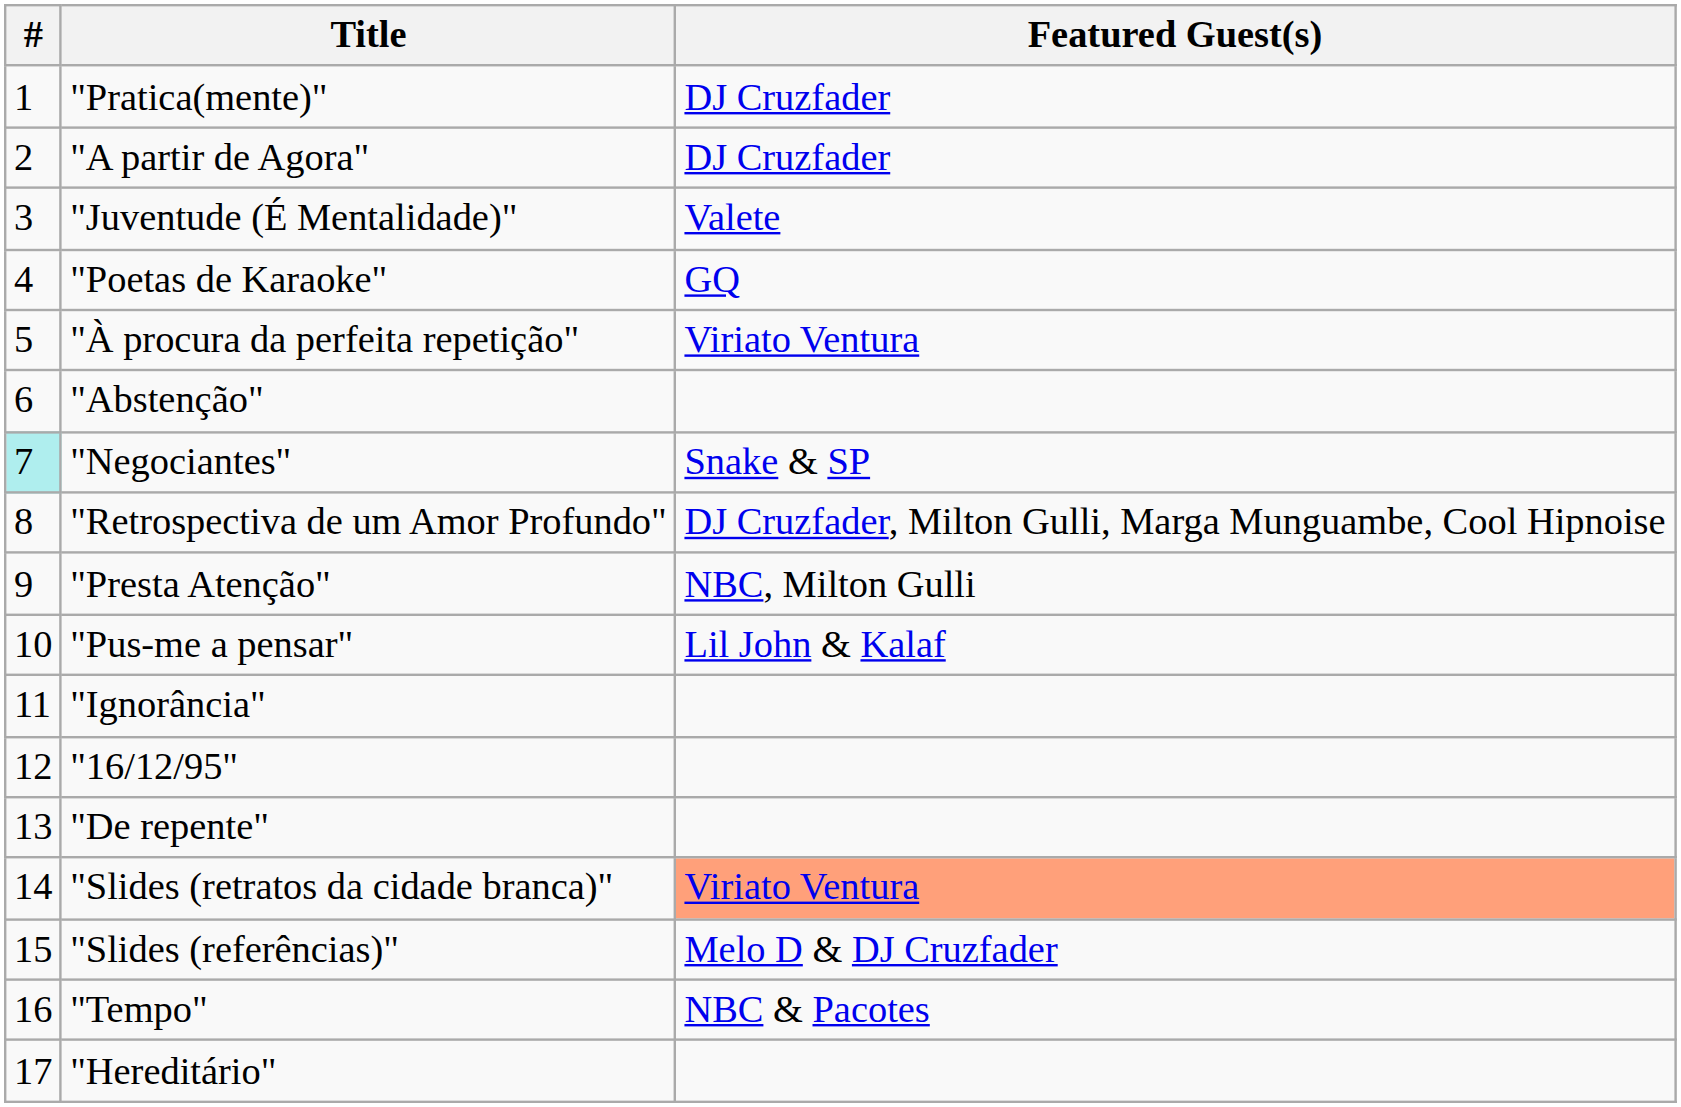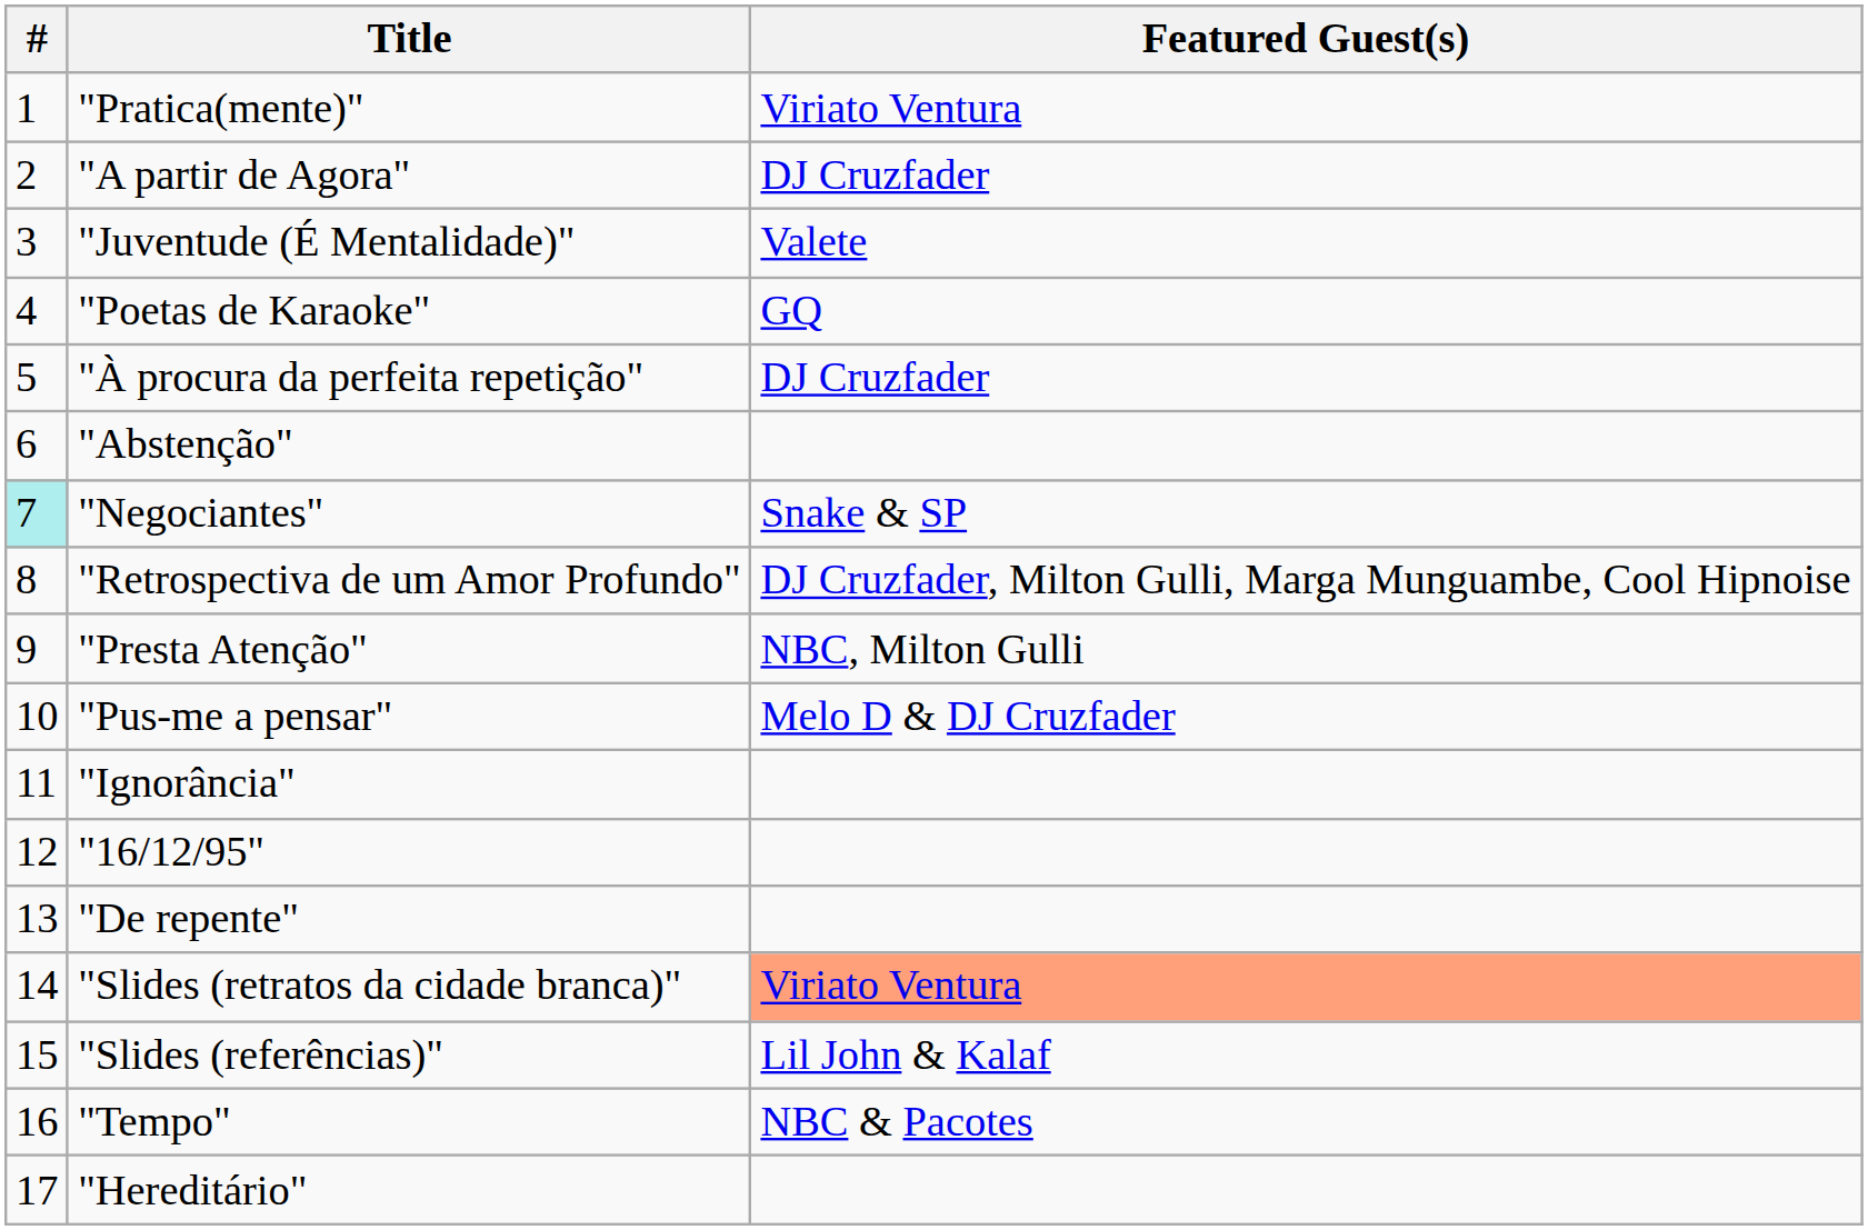"Pratica(mente)" | Featured Guest(s): DJ Cruzfader -> Viriato Ventura
"À procura da perfeita repetição" | Featured Guest(s): Viriato Ventura -> DJ Cruzfader
"Pus-me a pensar" | Featured Guest(s): Lil John & Kalaf -> Melo D & DJ Cruzfader
"Slides (referências)" | Featured Guest(s): Melo D & DJ Cruzfader -> Lil John & Kalaf
